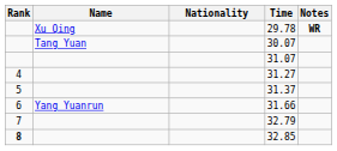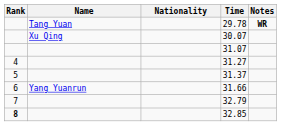29.78 | Name: Xu Qing -> Tang Yuan
30.07 | Name: Tang Yuan -> Xu Qing
